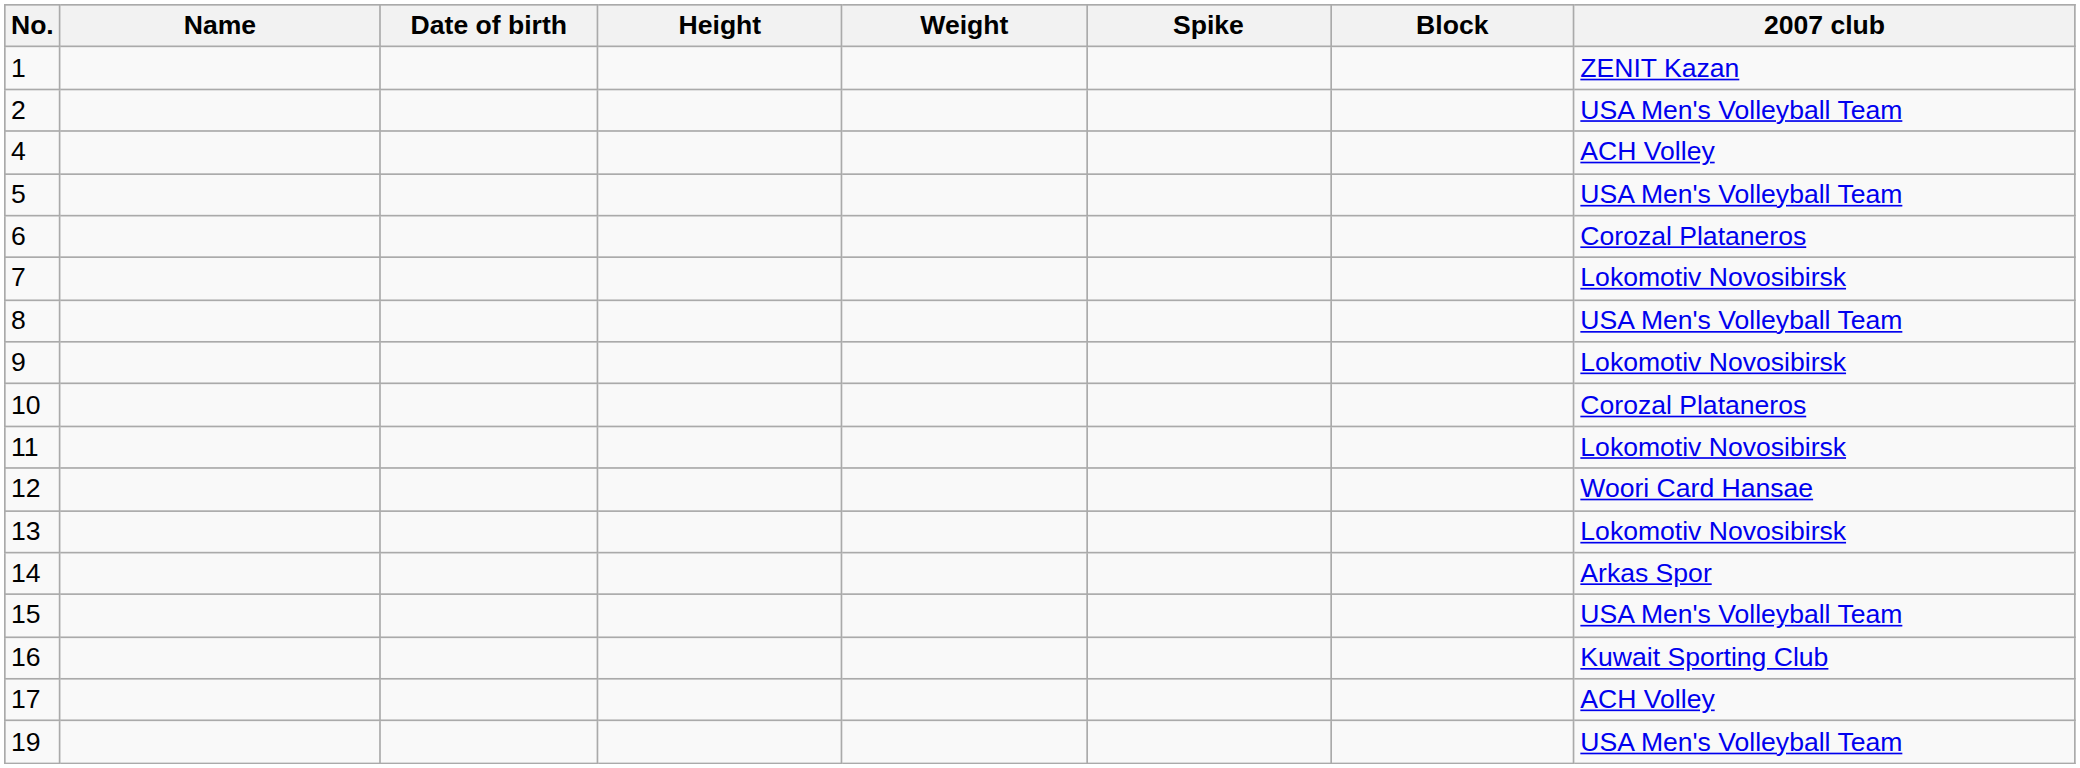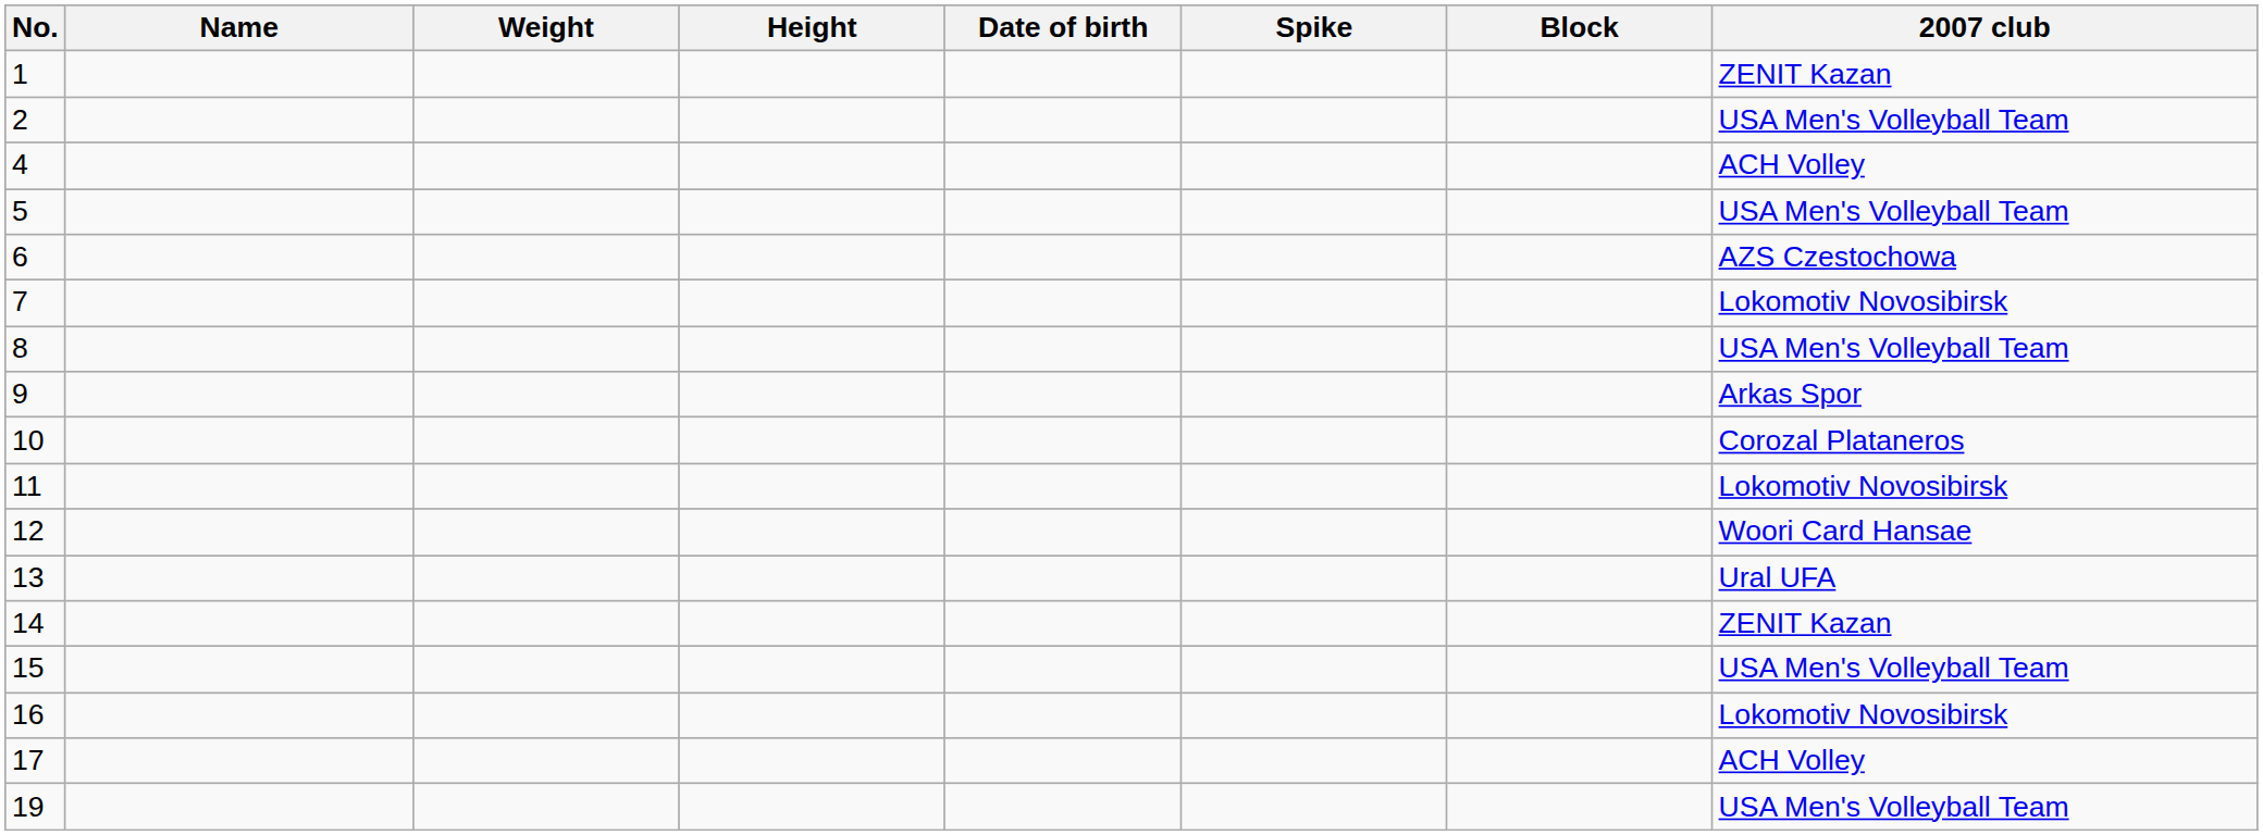columns swapped: Date of birth <-> Weight
6 | 2007 club: Corozal Plataneros -> AZS Czestochowa
9 | 2007 club: Lokomotiv Novosibirsk -> Arkas Spor
13 | 2007 club: Lokomotiv Novosibirsk -> Ural UFA
14 | 2007 club: Arkas Spor -> ZENIT Kazan
16 | 2007 club: Kuwait Sporting Club -> Lokomotiv Novosibirsk
